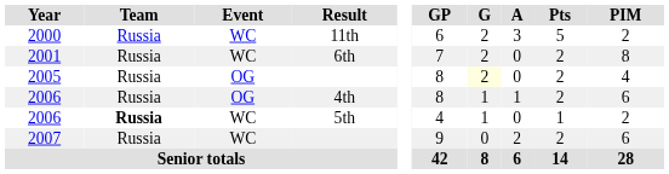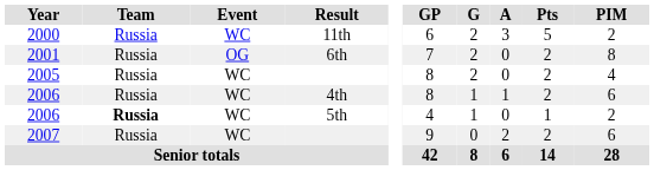2001 | Event: WC -> OG
2005 | Event: OG -> WC
2005 | G: lightyellow background -> no background
2006 / 4th | Event: OG -> WC
